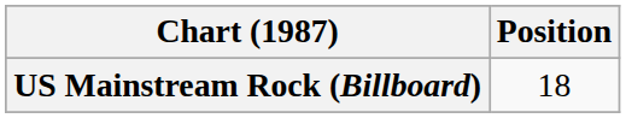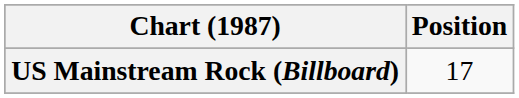US Mainstream Rock (Billboard) | Position: 18 -> 17
